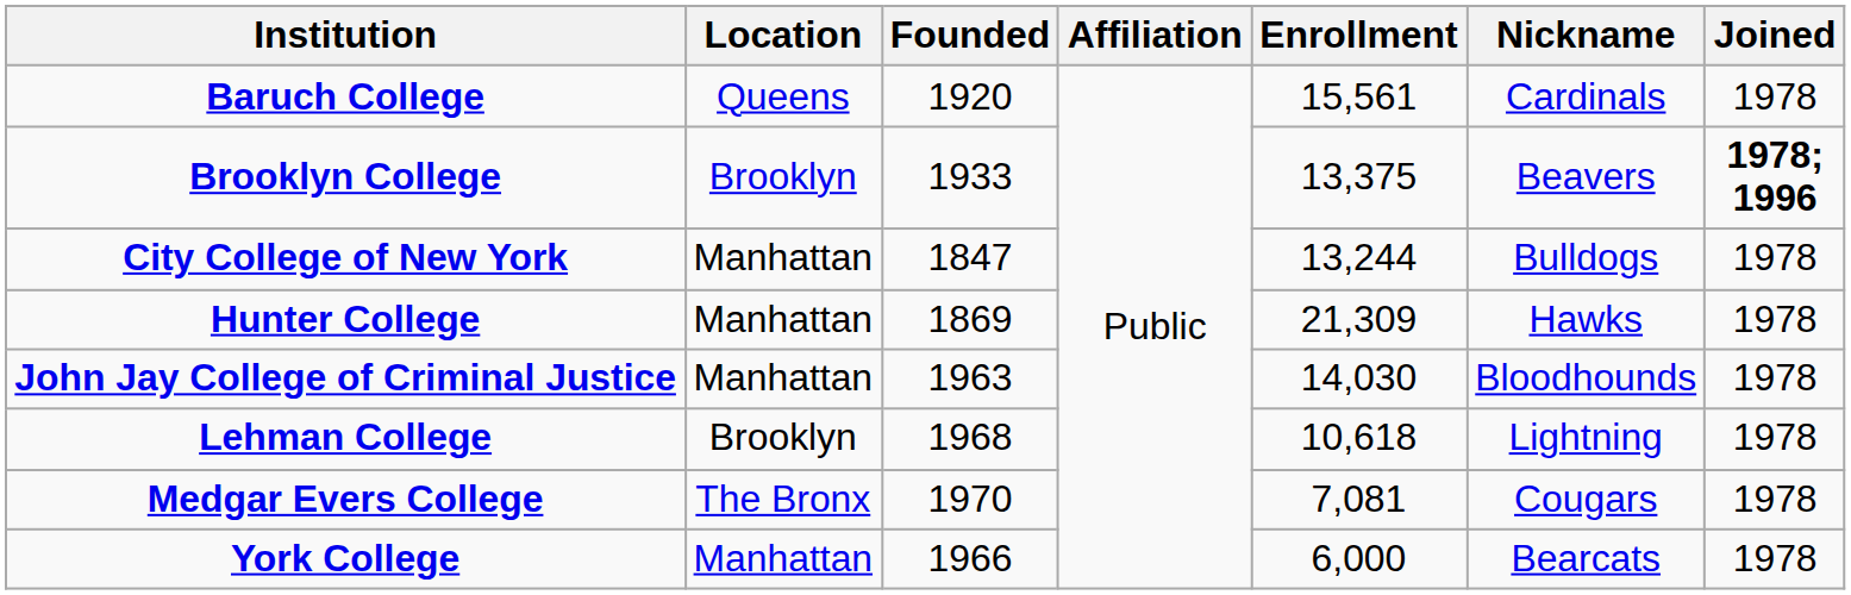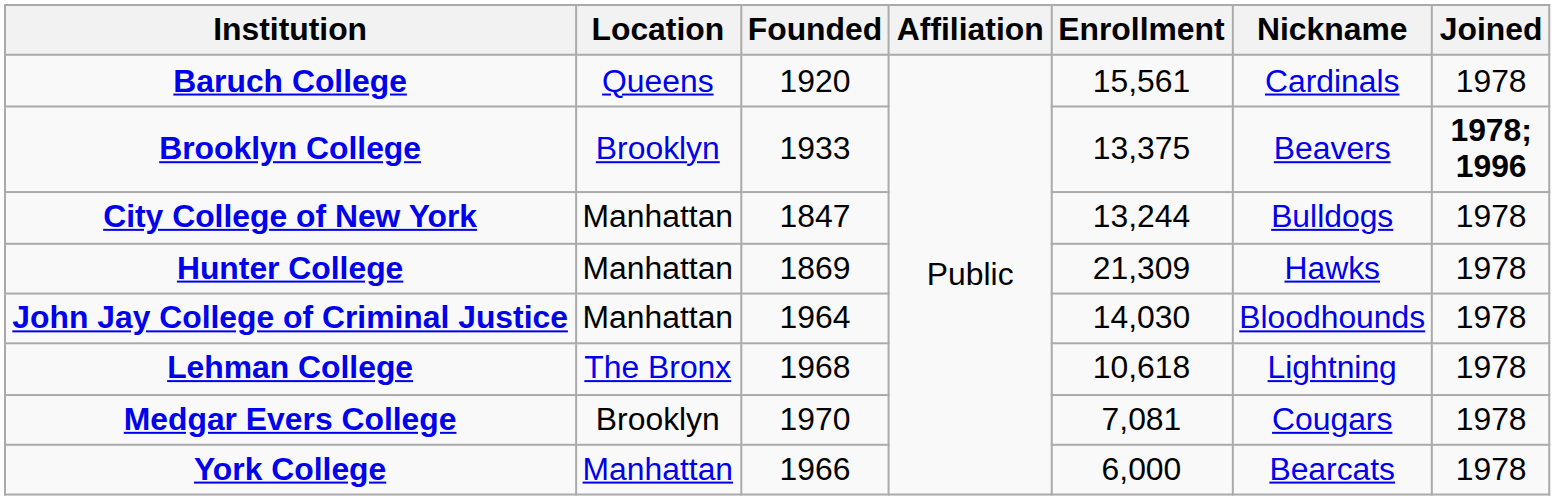John Jay College of Criminal Justice | Founded: 1963 -> 1964
Lehman College | Location: Brooklyn -> The Bronx
Medgar Evers College | Location: The Bronx -> Brooklyn
